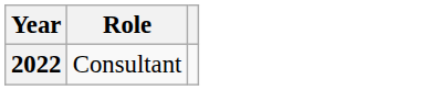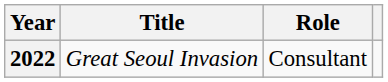+ column: Title | Great Seoul Invasion
